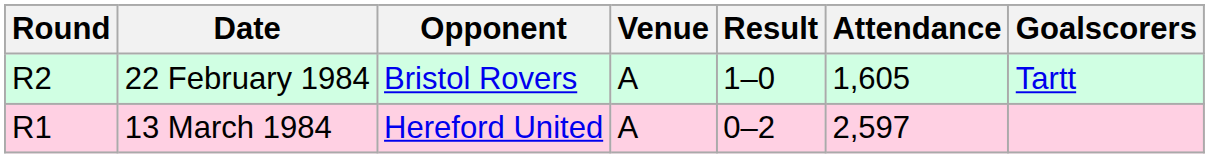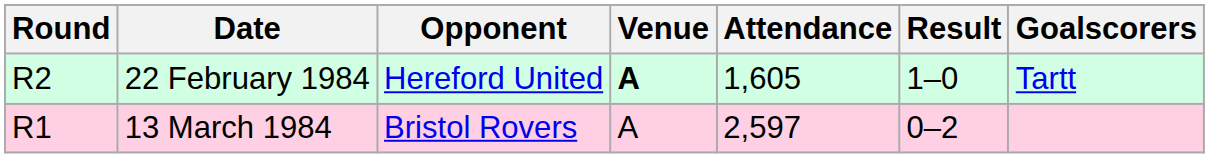columns swapped: Result <-> Attendance
22 February 1984 | Opponent: Bristol Rovers -> Hereford United
22 February 1984 | Venue: normal -> bold
13 March 1984 | Opponent: Hereford United -> Bristol Rovers
